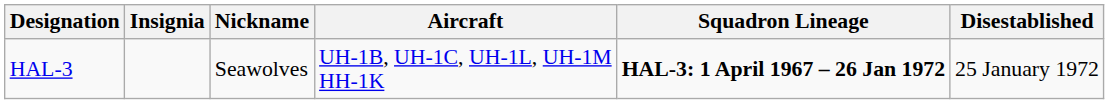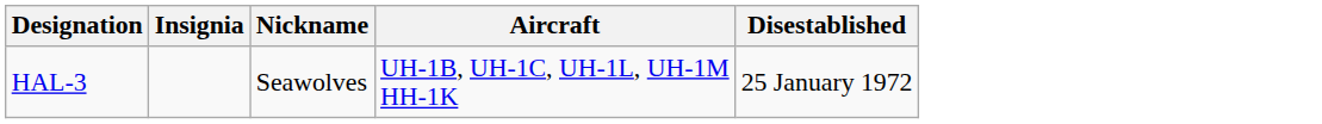- column: Squadron Lineage | HAL-3: 1 April 1967 – 26 Jan 1972
